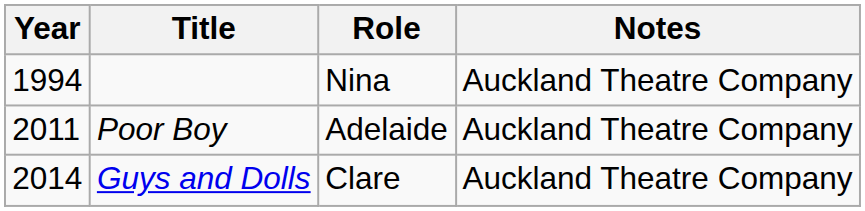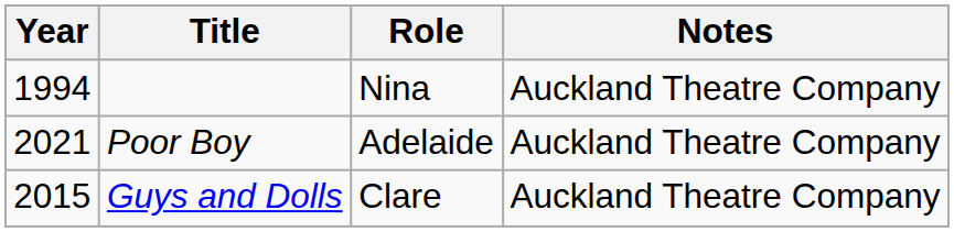Poor Boy | Year: 2011 -> 2021
Guys and Dolls | Year: 2014 -> 2015
